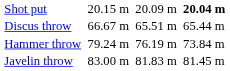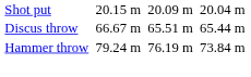Shot put | column 7: bold -> normal
- row: Javelin throw | 83.00 m | 81.83 m | 81.45 m
